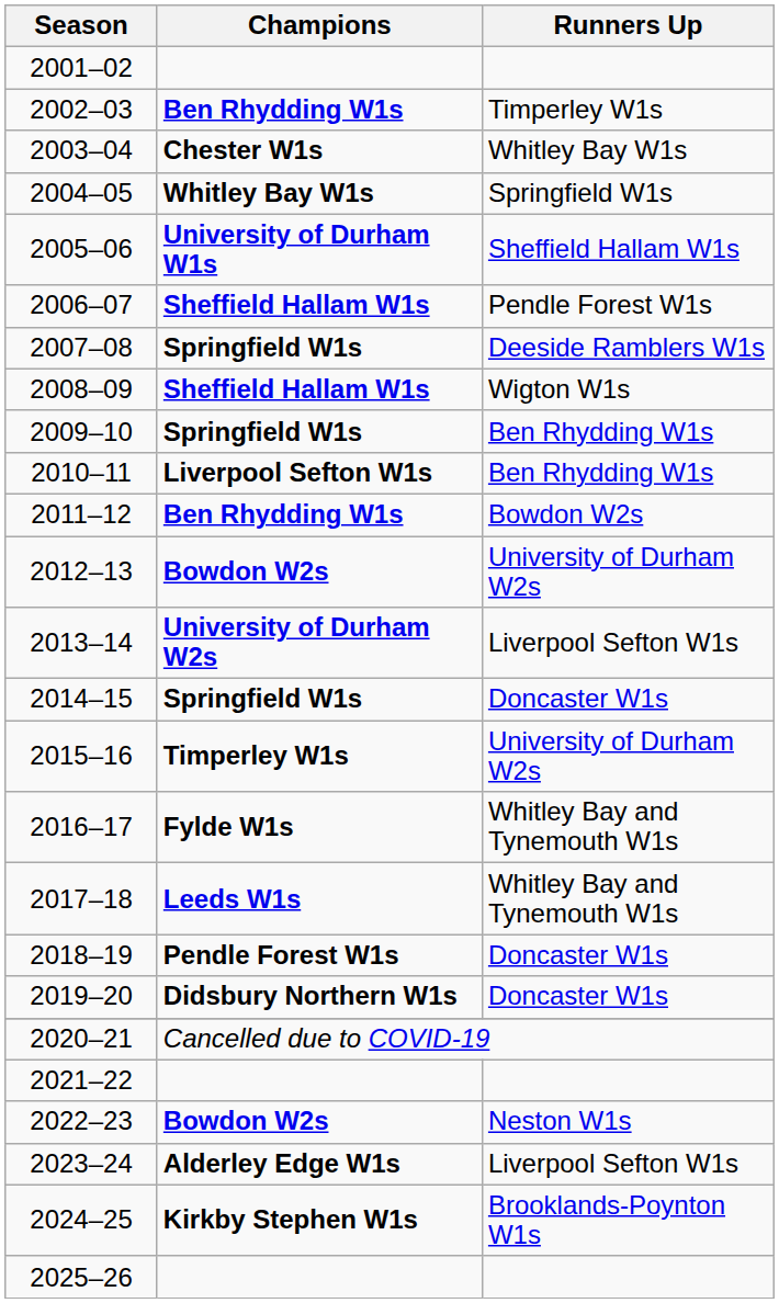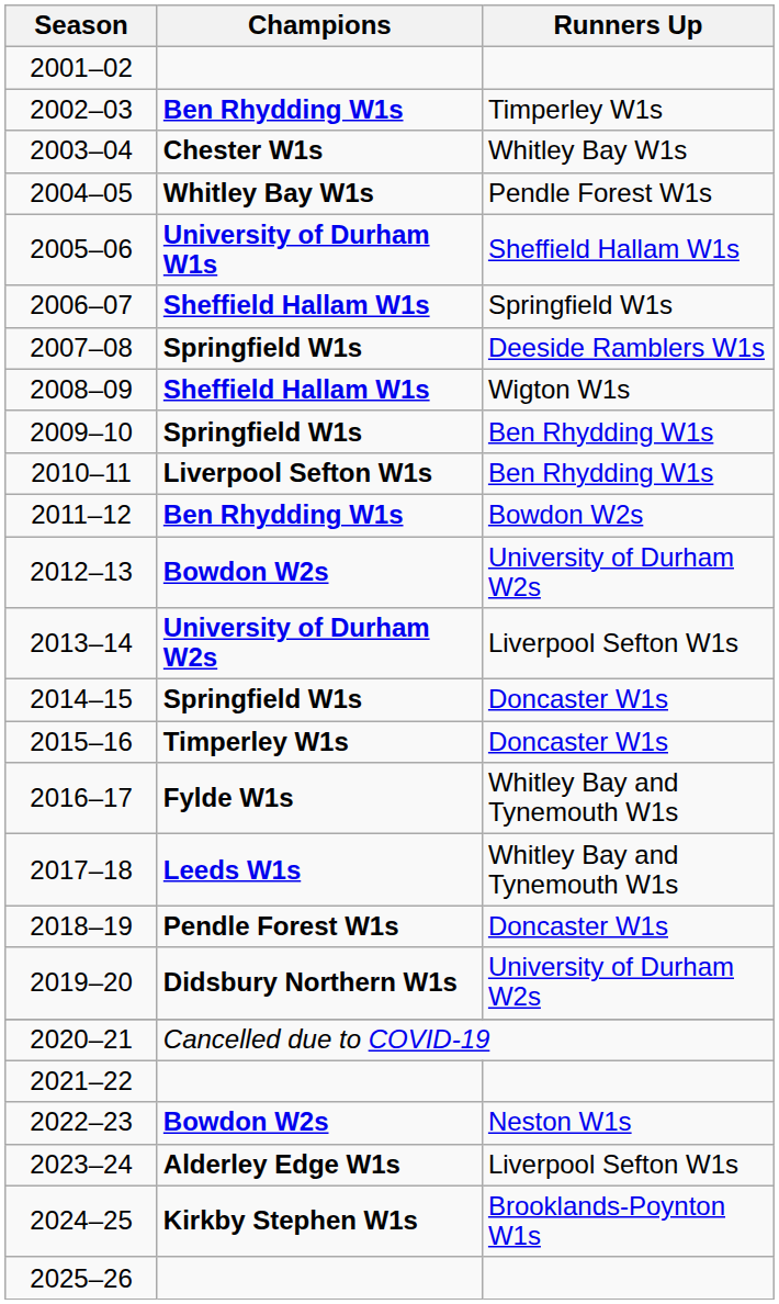2004–05 | Runners Up: Springfield W1s -> Pendle Forest W1s
2006–07 | Runners Up: Pendle Forest W1s -> Springfield W1s
2015–16 | Runners Up: University of Durham W2s -> Doncaster W1s
2019–20 | Runners Up: Doncaster W1s -> University of Durham W2s
